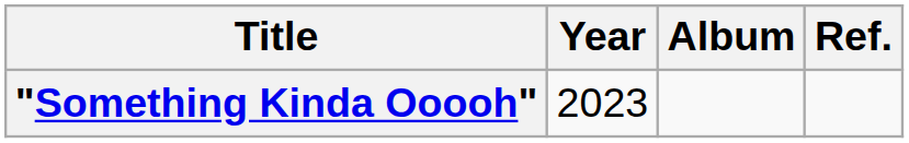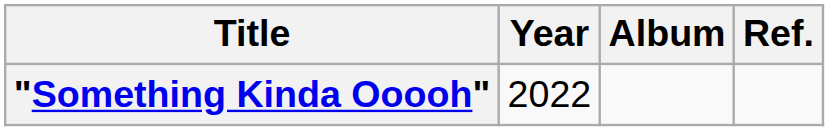"Something Kinda Ooooh" | Year: 2023 -> 2022
